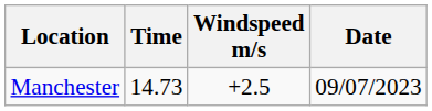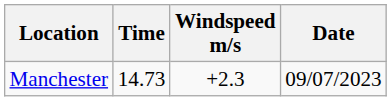Manchester | Windspeed m/s: +2.5 -> +2.3
